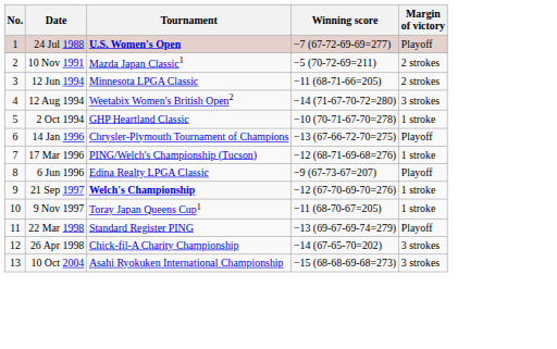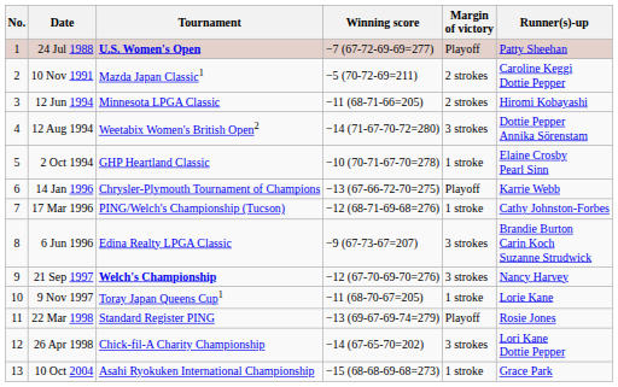+ column: Runner(s)-up | Patty Sheehan | Caroline Keggi Dottie Pepper | Hiromi Kobayashi | Dottie Pepper Annika Sörenstam | Elaine Crosby Pearl Sinn | Karrie Webb | Cathy Johnston-Forbes | Brandie Burton Carin Koch Suzanne Strudwick | Nancy Harvey | Lorie Kane | Rosie Jones | Lori Kane Dottie Pepper | Grace Park
6 Jun 1996 | Margin of victory: Playoff -> 3 strokes
21 Sep 1997 | Margin of victory: 1 stroke -> 3 strokes
10 Oct 2004 | Margin of victory: 3 strokes -> 1 stroke
